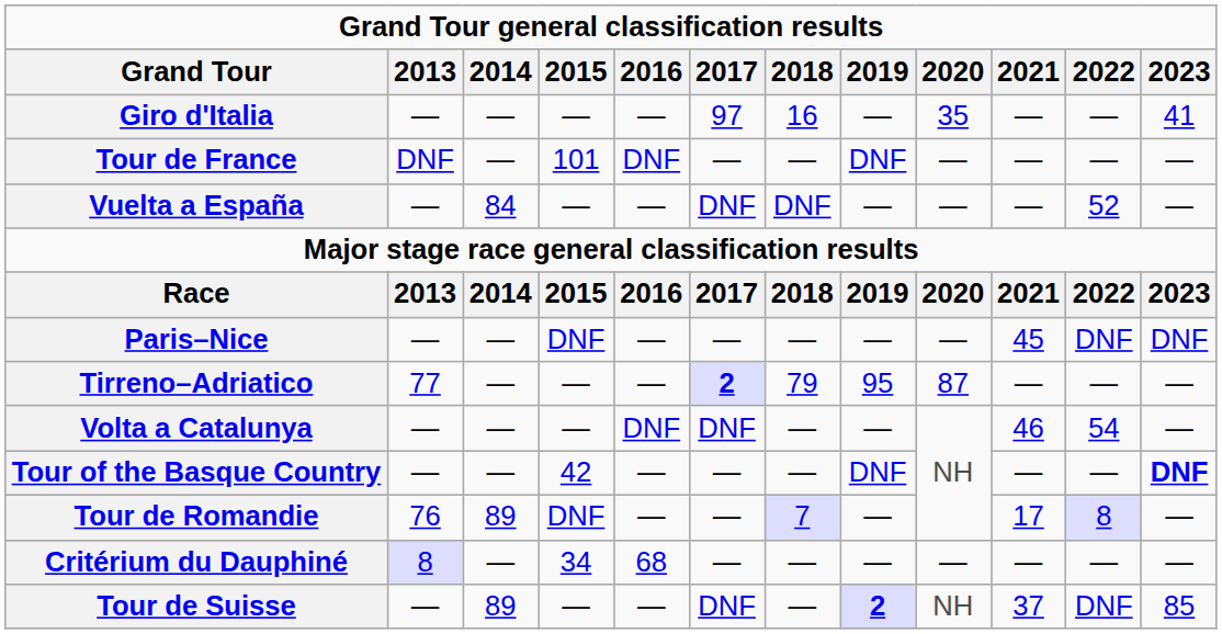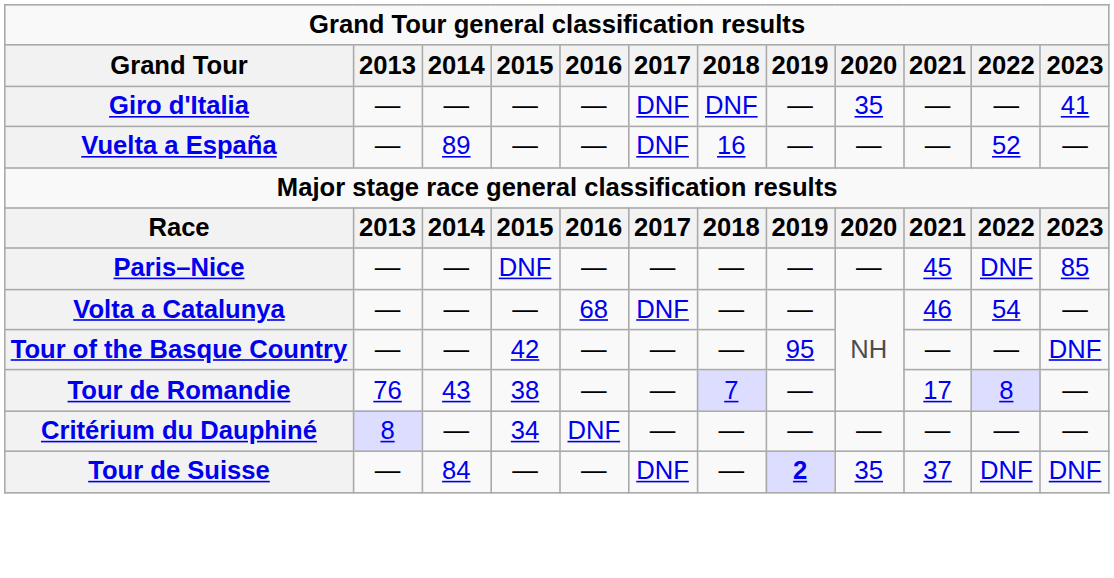Giro d'Italia | 2017: 97 -> DNF
Giro d'Italia | 2018: 16 -> DNF
- row: Tour de France | DNF | — | 101 | DNF | — | — | DNF | — | — | — | —
Vuelta a España | 2014: 84 -> 89
Vuelta a España | 2018: DNF -> 16
Paris–Nice | 2023: DNF -> 85
- row: Tirreno–Adriatico | 77 | — | — | — | 2 | 79 | 95 | 87 | — | — | —
Volta a Catalunya | 2016: DNF -> 68
Tour of the Basque Country | 2019: DNF -> 95
Tour of the Basque Country | 2023: bold -> normal
Tour de Romandie | 2014: 89 -> 43
Tour de Romandie | 2015: DNF -> 38
Critérium du Dauphiné | 2016: 68 -> DNF
Tour de Suisse | 2014: 89 -> 84
Tour de Suisse | 2020: NH -> 35
Tour de Suisse | 2023: 85 -> DNF
